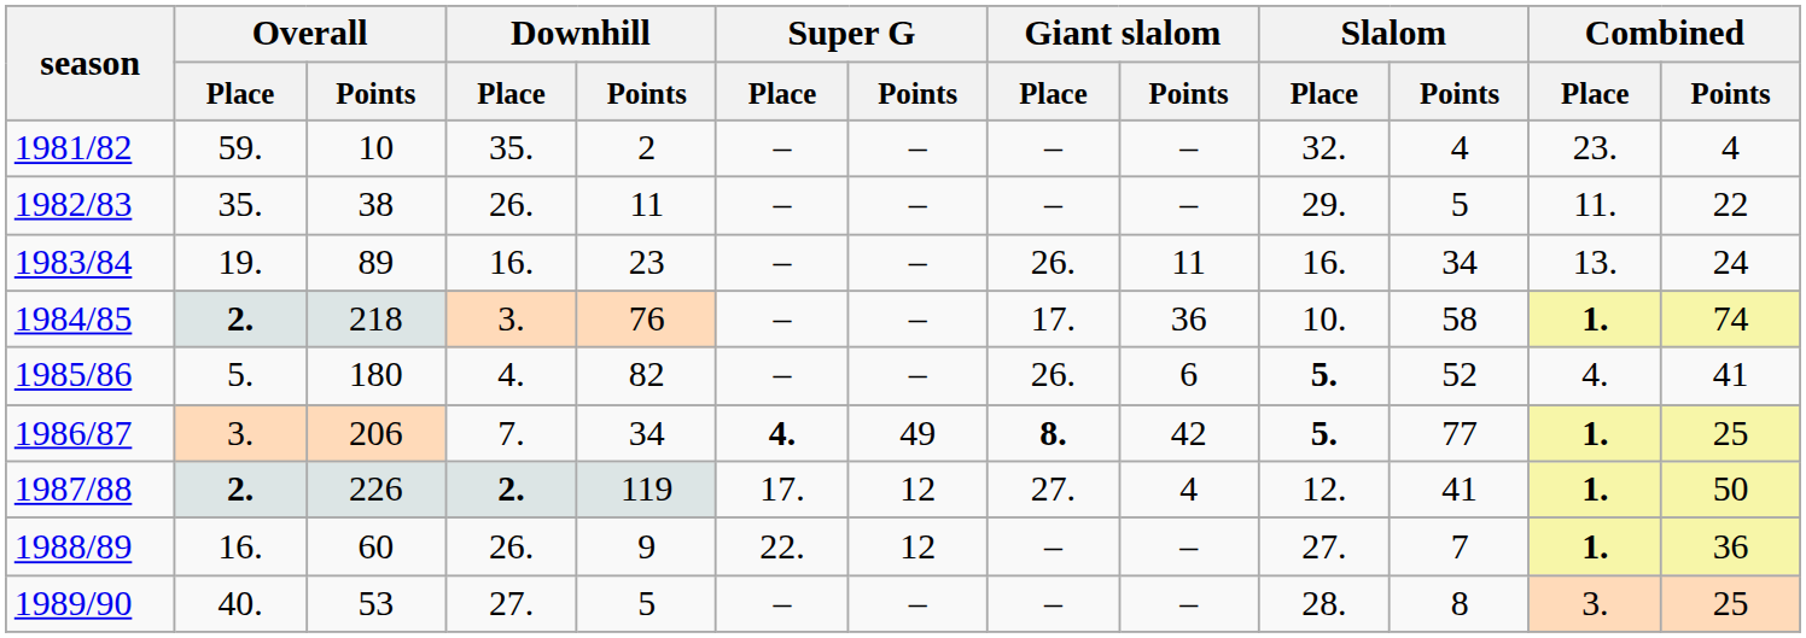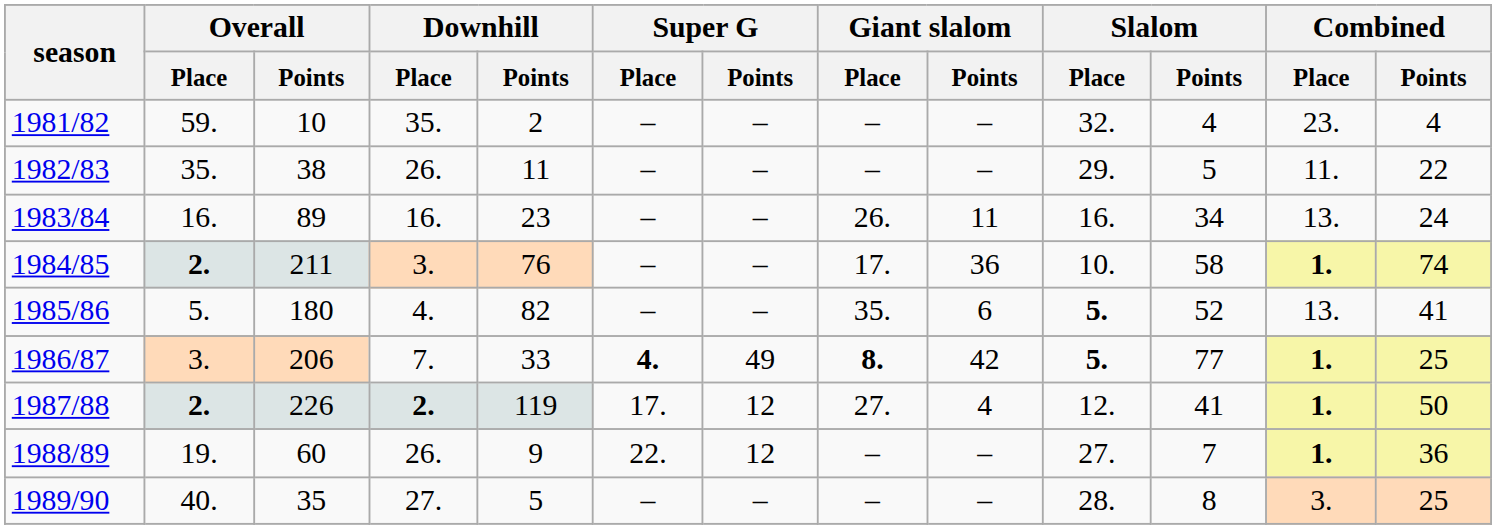1983/84 | Overall / Place: 19. -> 16.
1984/85 | Overall / Points: 218 -> 211
1985/86 | Giant slalom / Place: 26. -> 35.
1985/86 | Combined / Place: 4. -> 13.
1986/87 | Downhill / Points: 34 -> 33
1988/89 | Overall / Place: 16. -> 19.
1989/90 | Overall / Points: 53 -> 35
